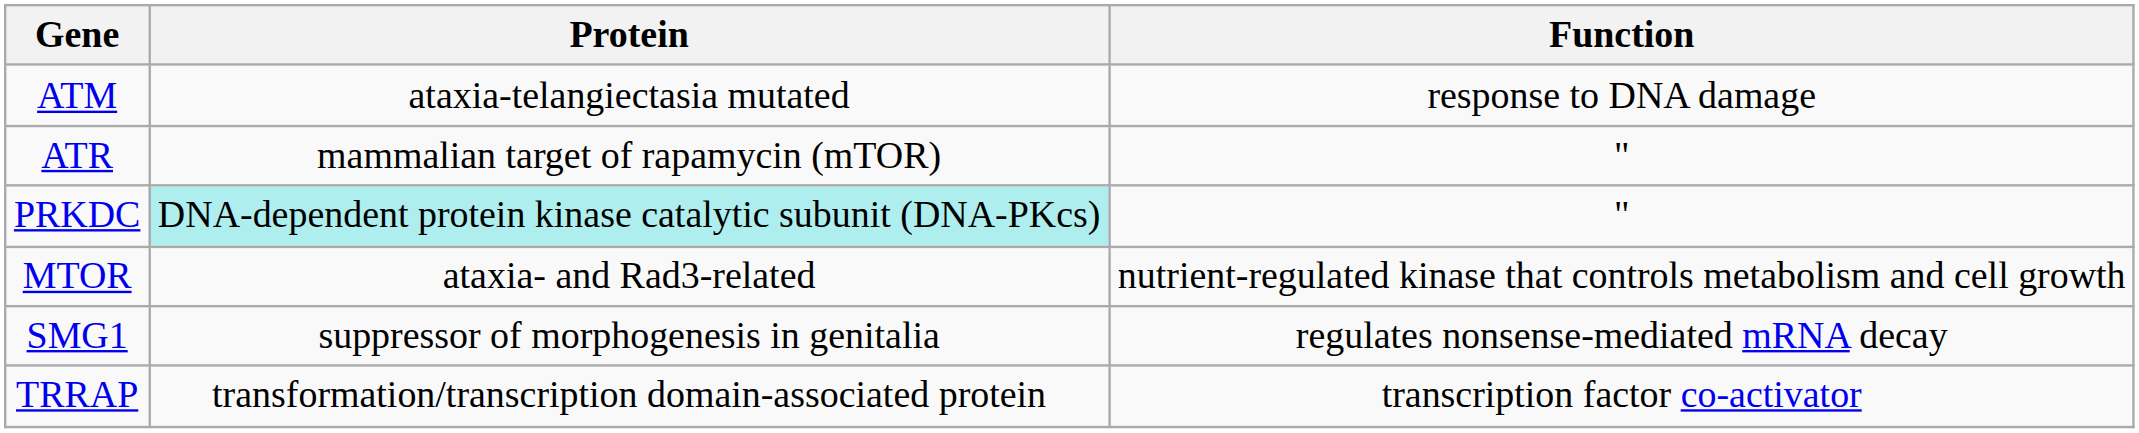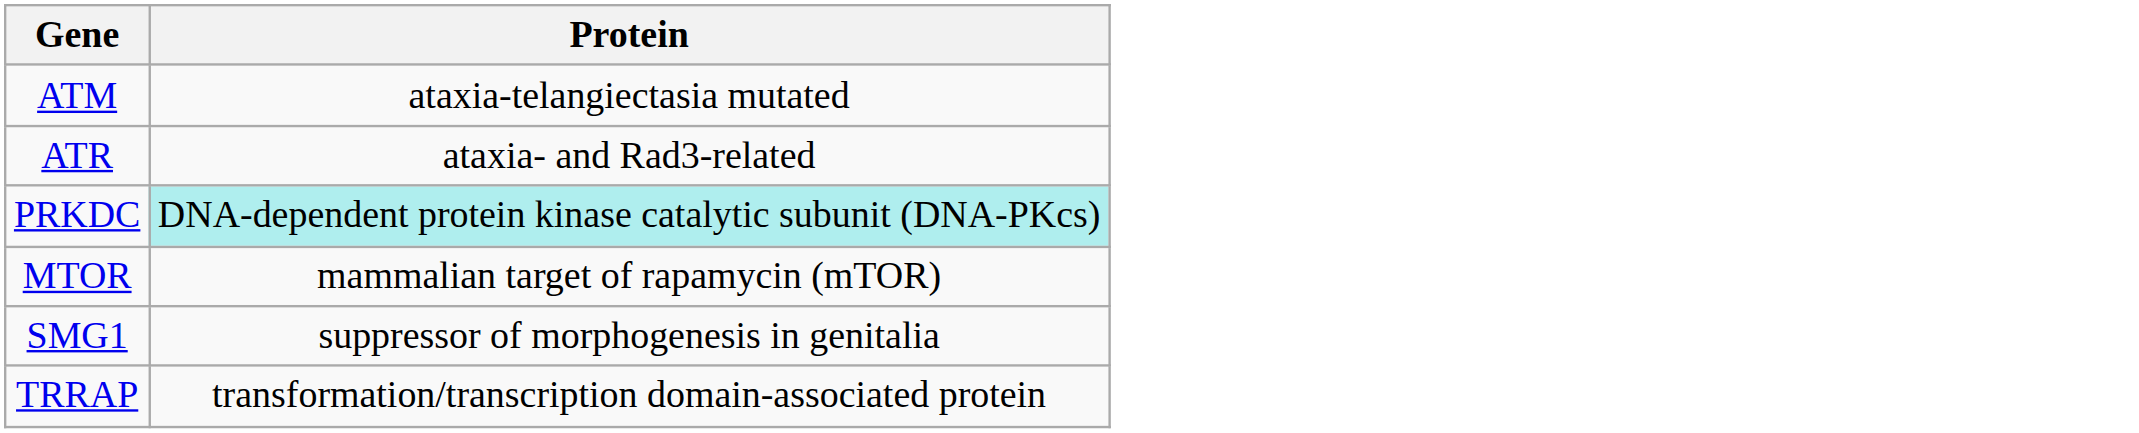- column: Function | response to DNA damage | " | " | nutrient-regulated kinase that controls metabolism and cell growth | regulates nonsense-mediated mRNA decay | transcription factor co-activator
ATR | Protein: mammalian target of rapamycin (mTOR) -> ataxia- and Rad3-related
MTOR | Protein: ataxia- and Rad3-related -> mammalian target of rapamycin (mTOR)
